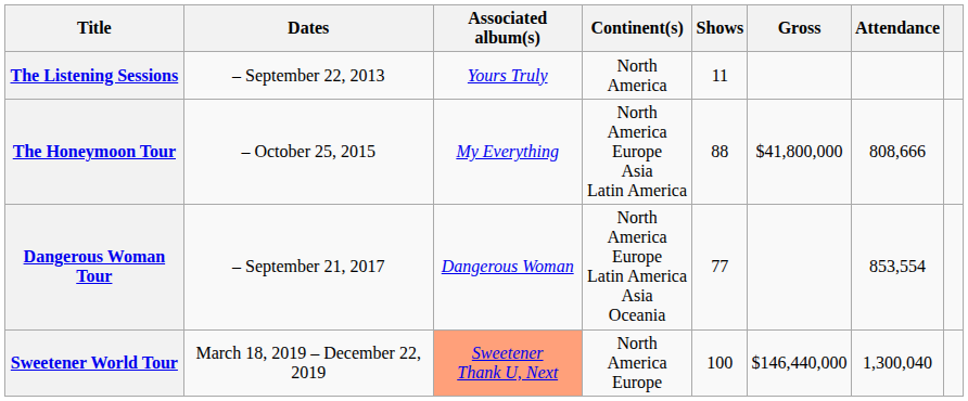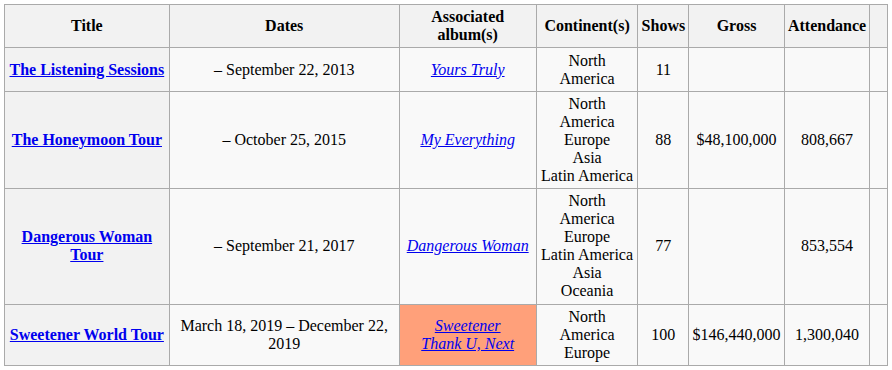The Honeymoon Tour | Gross: $41,800,000 -> $48,100,000
The Honeymoon Tour | Attendance: 808,666 -> 808,667
